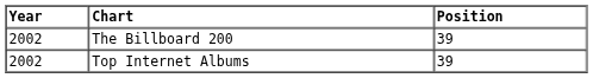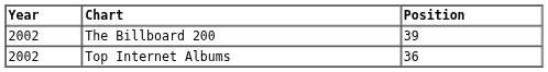Top Internet Albums | Position: 39 -> 36
